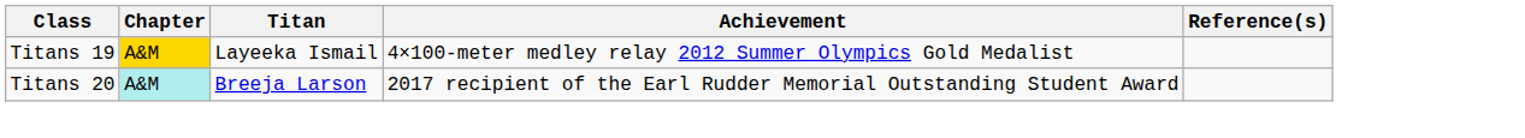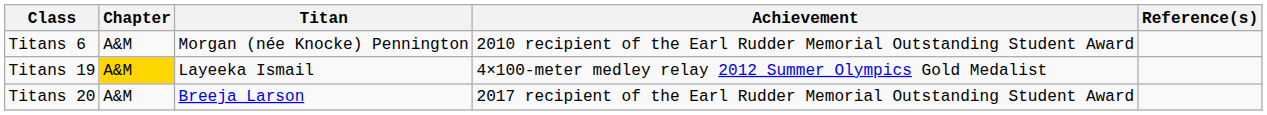+ row: Titans 6 | A&M | Morgan (née Knocke) Pennington | 2010 recipient of the Earl Rudder Memorial Outstanding Student Award
Titans 20 | Chapter: paleturquoise background -> no background
